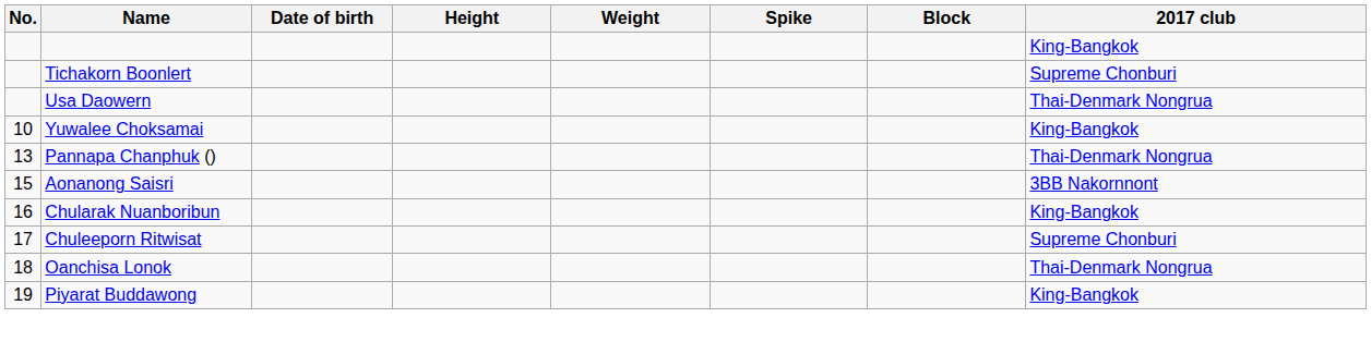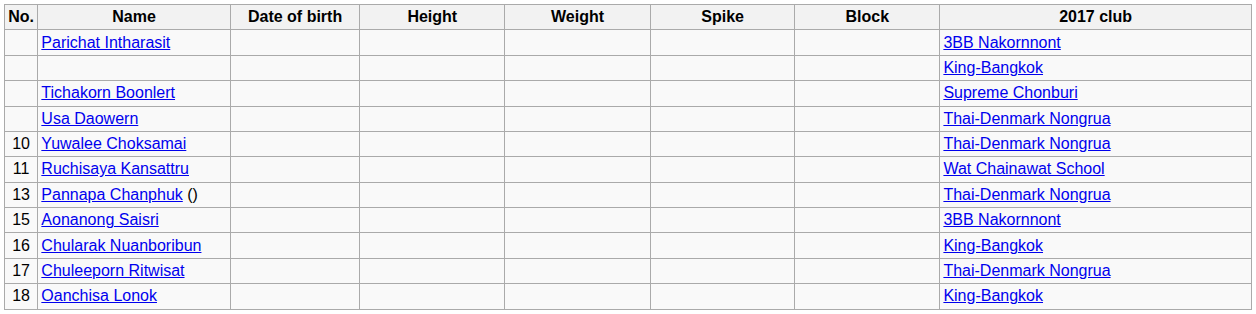+ row: Parichat Intharasit | 3BB Nakornnont
Yuwalee Choksamai | 2017 club: King-Bangkok -> Thai-Denmark Nongrua
+ row: 11 | Ruchisaya Kansattru | Wat Chainawat School
Chuleeporn Ritwisat | 2017 club: Supreme Chonburi -> Thai-Denmark Nongrua
Oanchisa Lonok | 2017 club: Thai-Denmark Nongrua -> King-Bangkok
- row: 19 | Piyarat Buddawong | King-Bangkok
